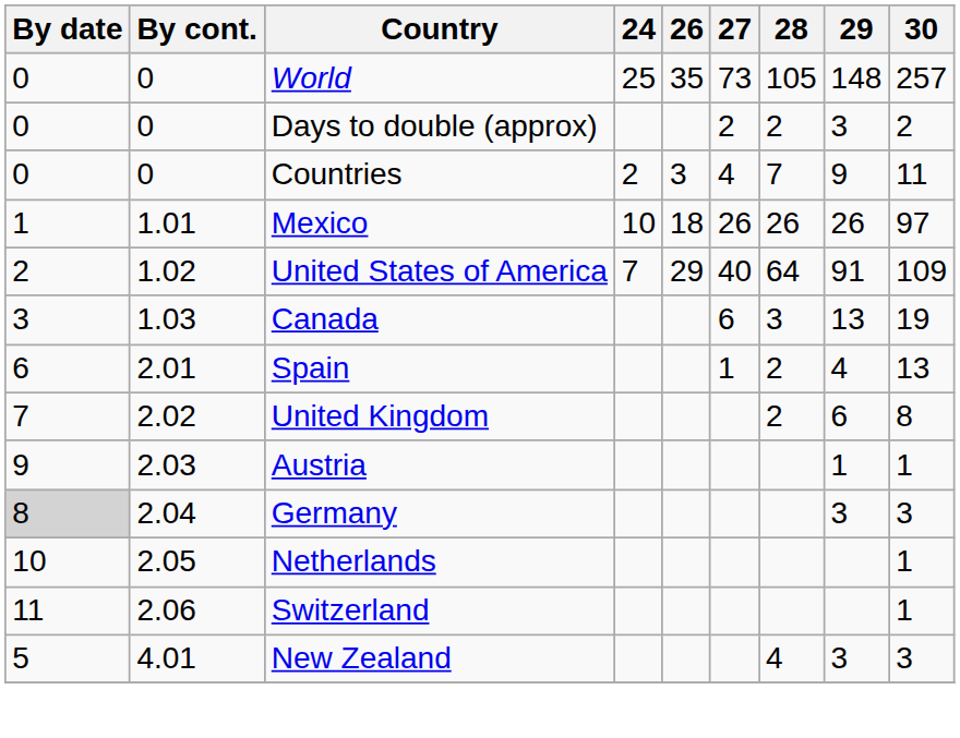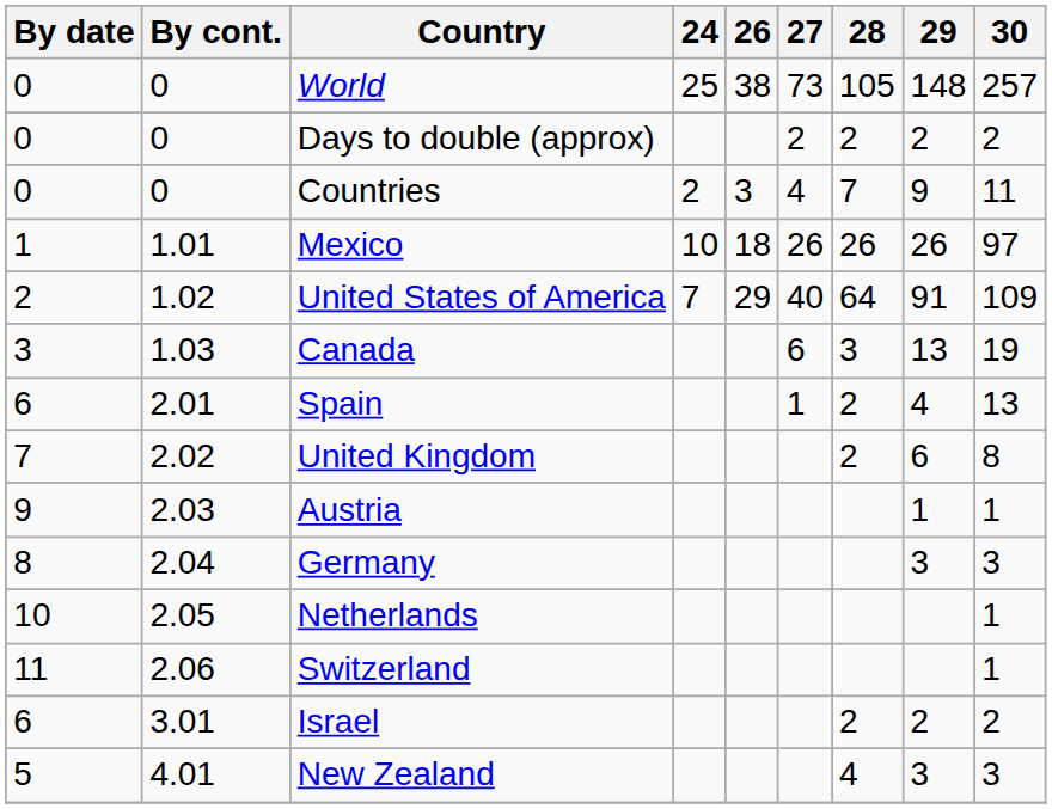World | 26: 35 -> 38
Days to double (approx) | 29: 3 -> 2
Germany | By date: lightgrey background -> no background
+ row: 6 | 3.01 | Israel | 2 | 2 | 2
